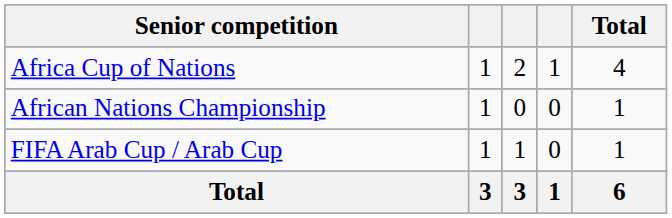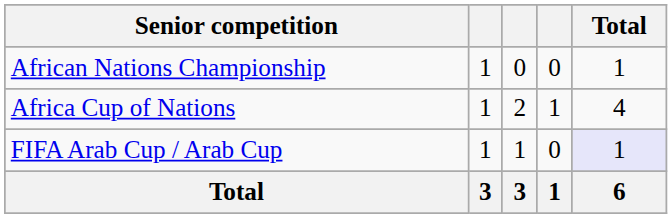rows swapped: Africa Cup of Nations <-> African Nations Championship
FIFA Arab Cup / Arab Cup | Total: no background -> lavender background
